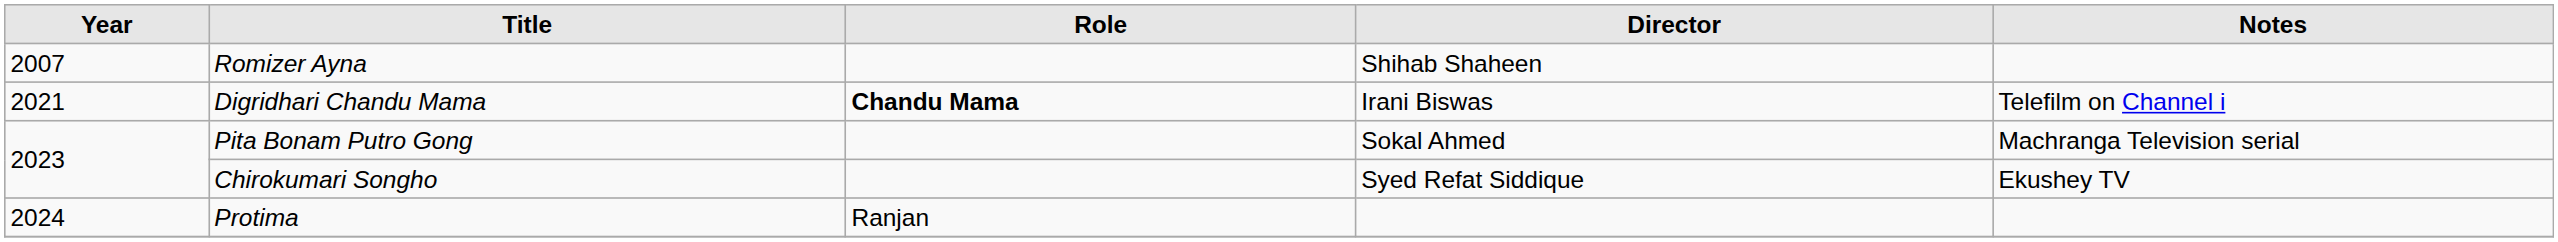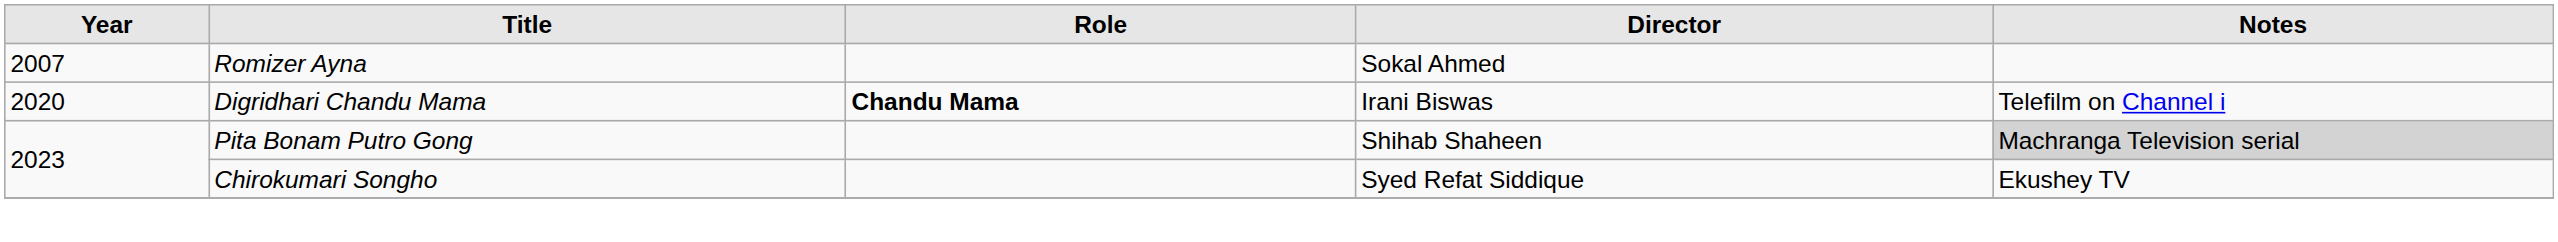Romizer Ayna | Director: Shihab Shaheen -> Sokal Ahmed
Digridhari Chandu Mama | Year: 2021 -> 2020
Pita Bonam Putro Gong | Director: Sokal Ahmed -> Shihab Shaheen
Pita Bonam Putro Gong | Notes: no background -> lightgrey background
- row: 2024 | Protima | Ranjan
